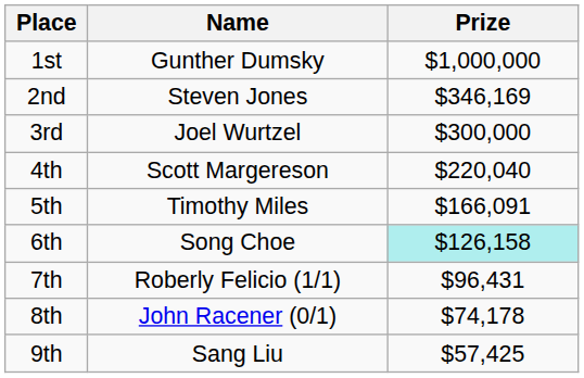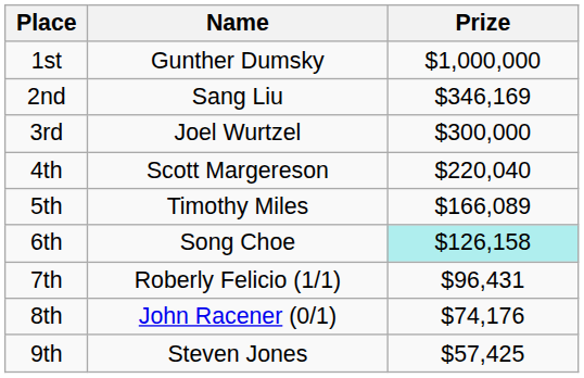2nd | Name: Steven Jones -> Sang Liu
5th | Prize: $166,091 -> $166,089
8th | Prize: $74,178 -> $74,176
9th | Name: Sang Liu -> Steven Jones
